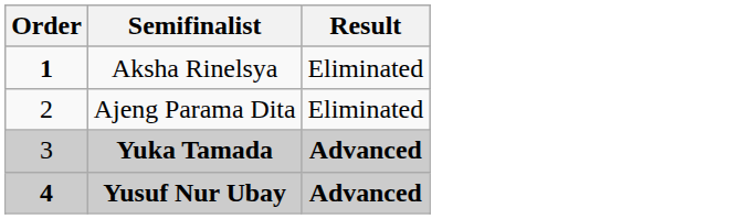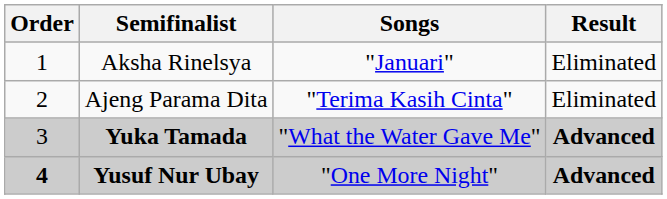+ column: Songs | "Januari" | "Terima Kasih Cinta" | "What the Water Gave Me" | "One More Night"
Aksha Rinelsya | Order: bold -> normal
